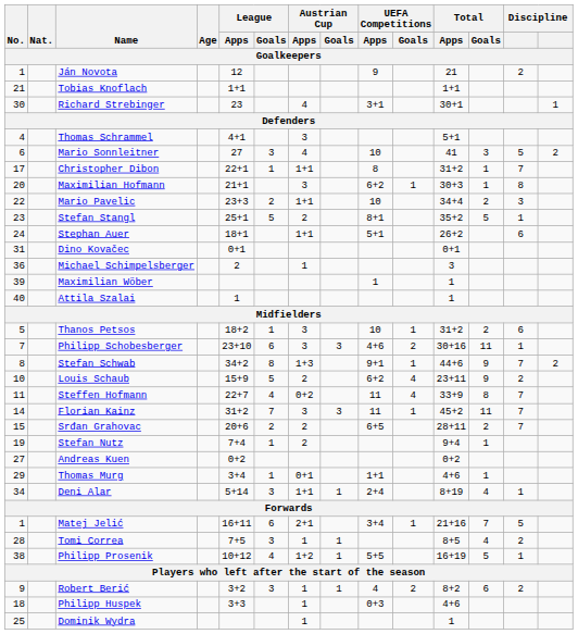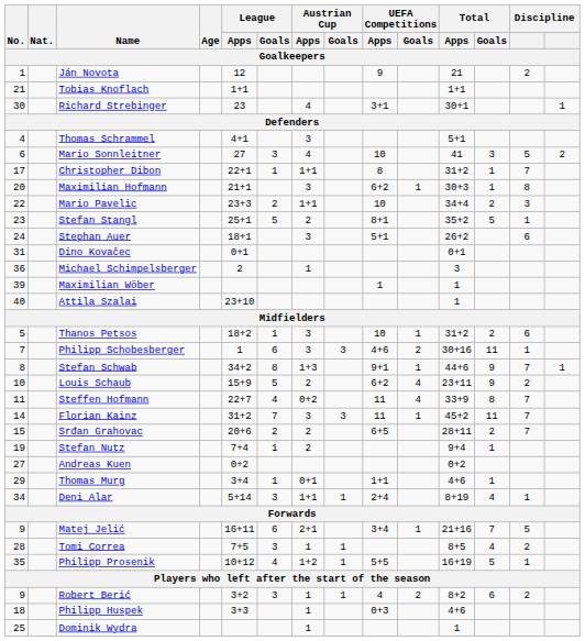Stephan Auer | Austrian Cup / Apps: 1+1 -> 3
Attila Szalai | League / Apps: 1 -> 23+10
Philipp Schobesberger | League / Apps: 23+10 -> 1
Stefan Schwab | column 14: 2 -> 1
Matej Jelić | No.: 1 -> 9
Philipp Prosenik | No.: 38 -> 35
